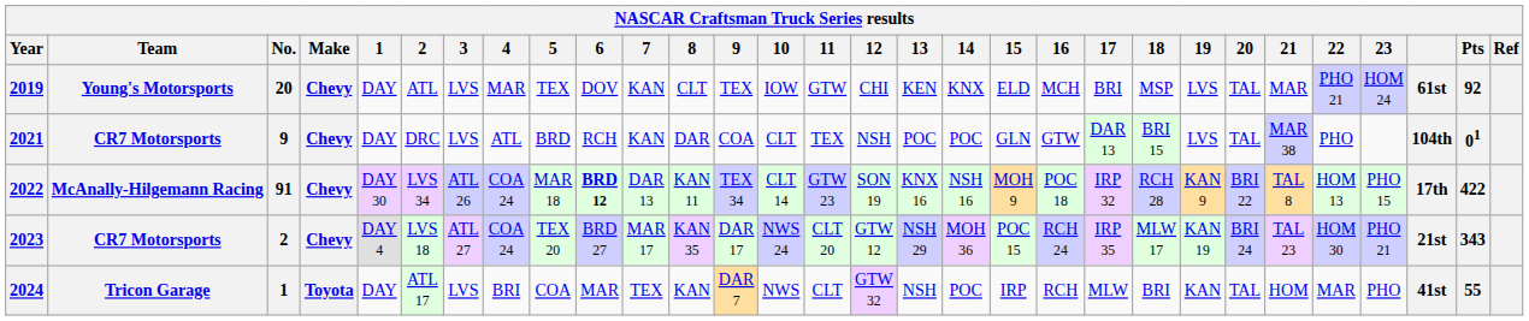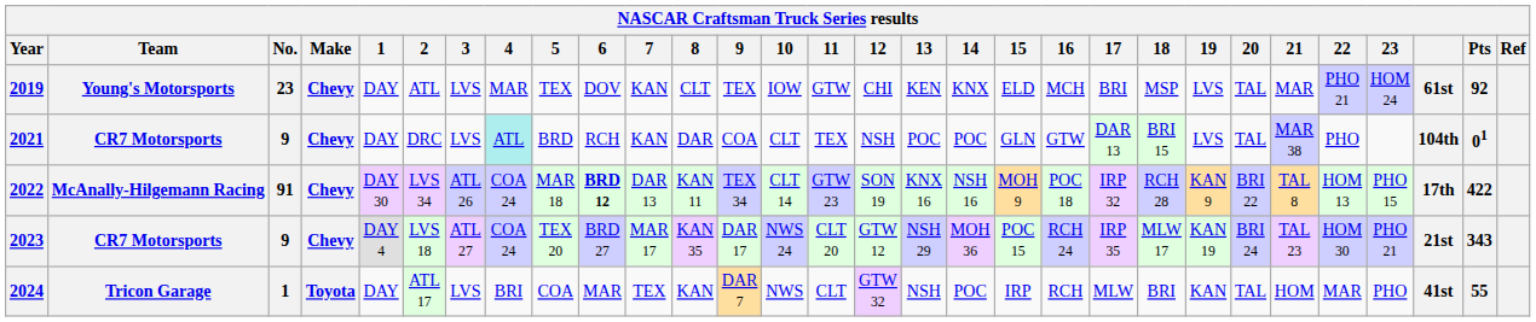2019 | No.: 20 -> 23
2021 | 4: no background -> paleturquoise background
2023 | No.: 2 -> 9
